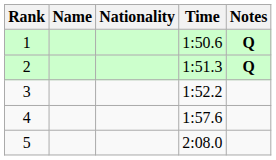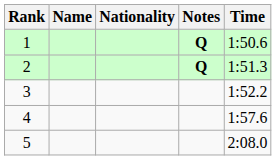columns swapped: Time <-> Notes
